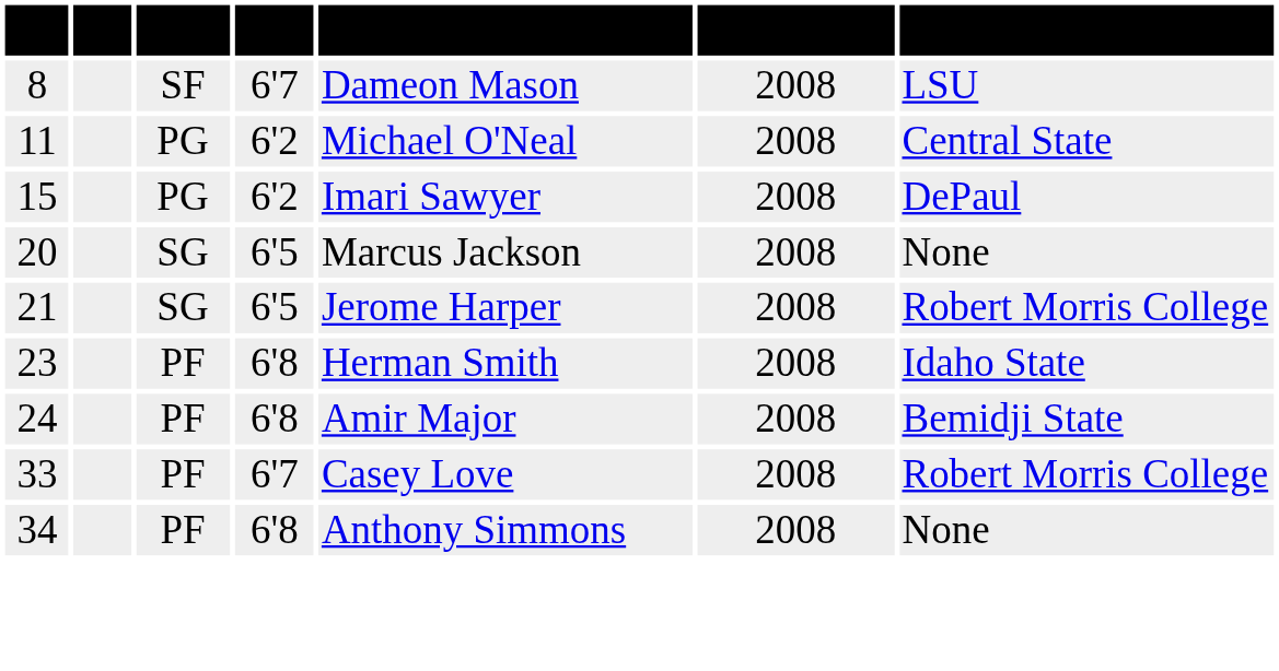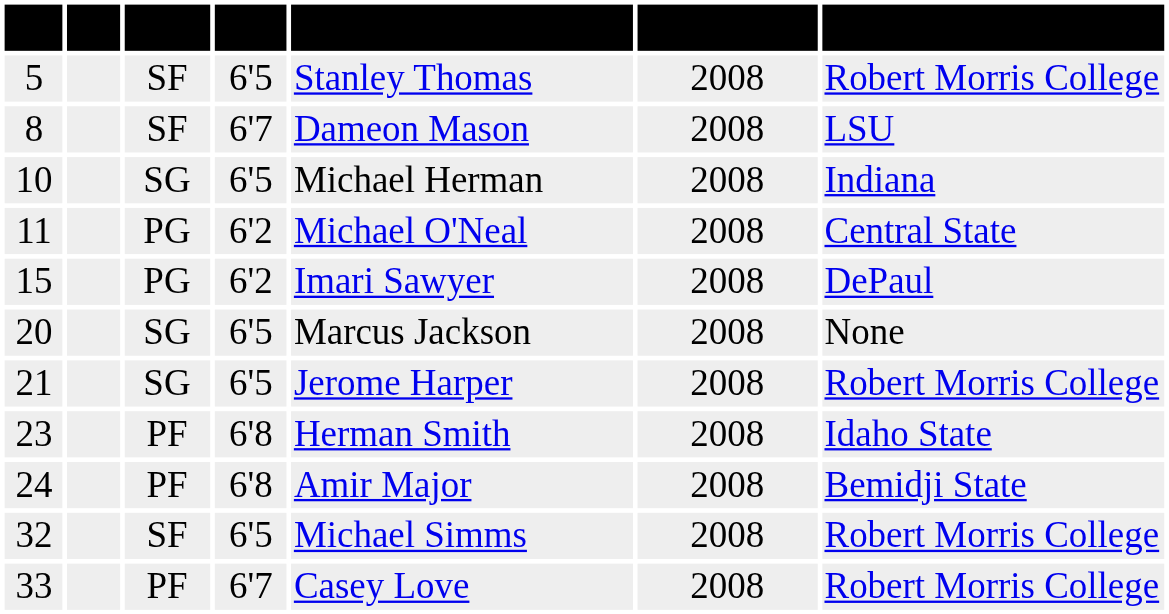+ row: 5 | SF | 6'5 | Stanley Thomas | 2008 | Robert Morris College
+ row: 10 | SG | 6'5 | Michael Herman | 2008 | Indiana
+ row: 32 | SF | 6'5 | Michael Simms | 2008 | Robert Morris College
- row: 34 | PF | 6'8 | Anthony Simmons | 2008 | None
